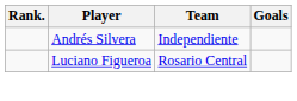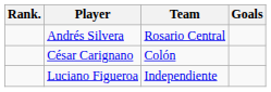Andrés Silvera | Team: Independiente -> Rosario Central
+ row: César Carignano | Colón
Luciano Figueroa | Team: Rosario Central -> Independiente
